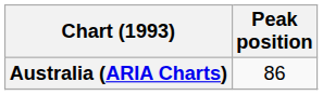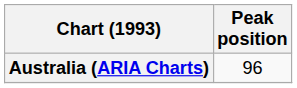Australia (ARIA Charts) | Peak position: 86 -> 96
